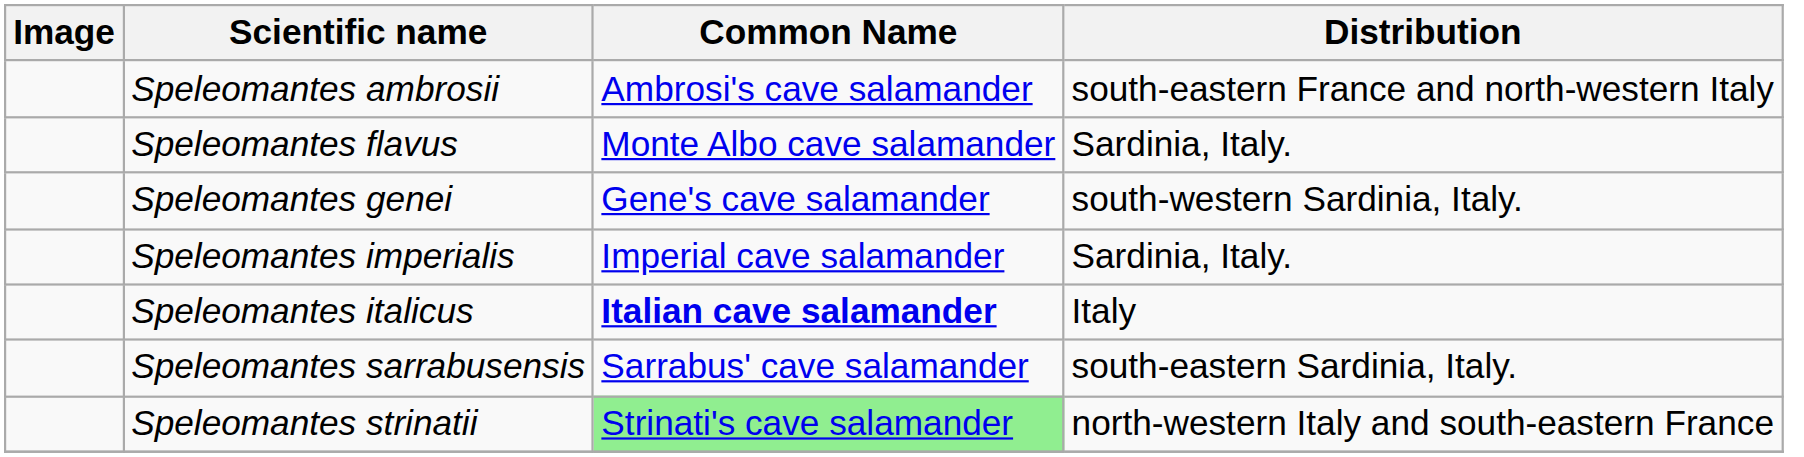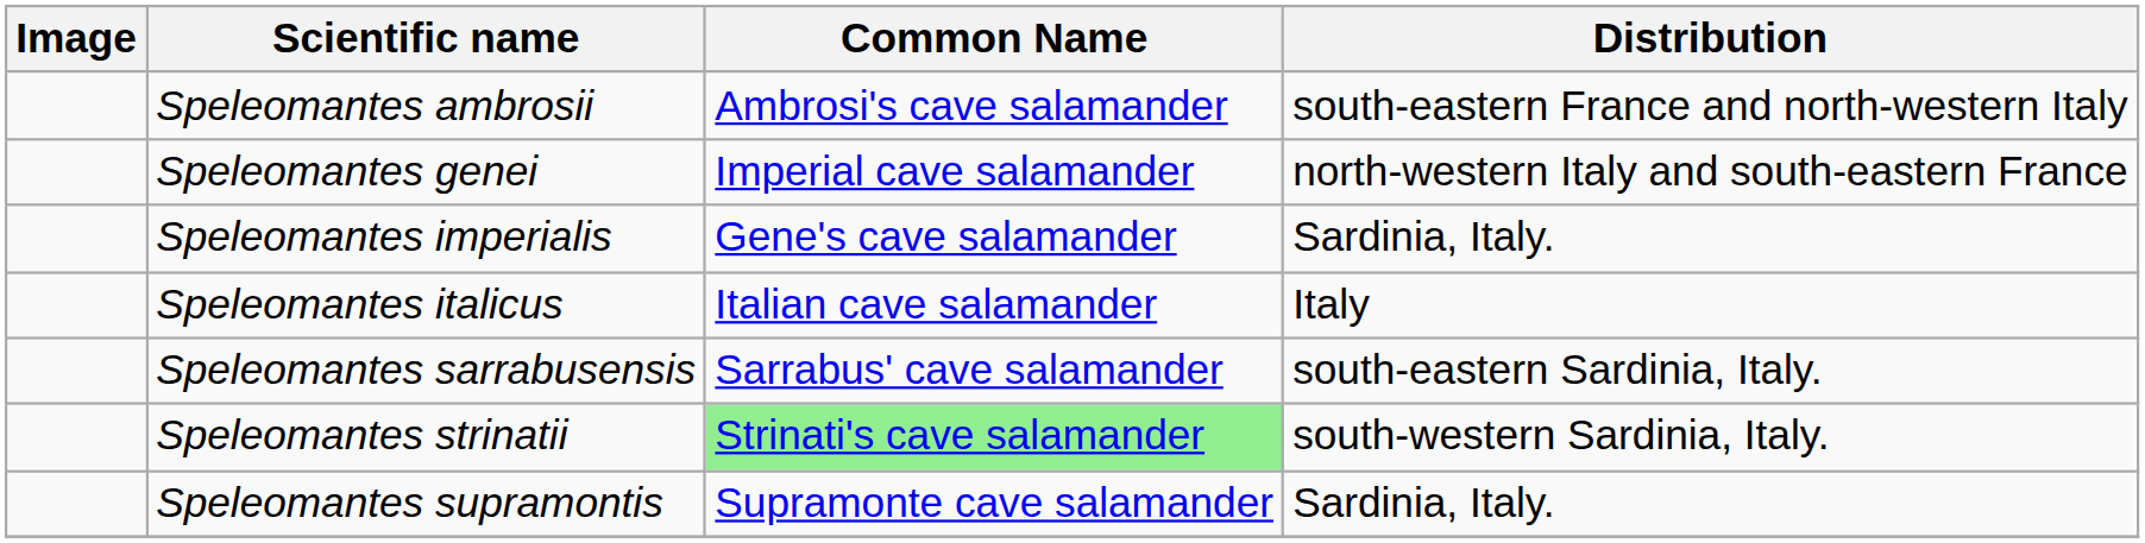- row: Speleomantes flavus | Monte Albo cave salamander | Sardinia, Italy.
Speleomantes genei | Common Name: Gene's cave salamander -> Imperial cave salamander
Speleomantes genei | Distribution: south-western Sardinia, Italy. -> north-western Italy and south-eastern France
Speleomantes imperialis | Common Name: Imperial cave salamander -> Gene's cave salamander
Speleomantes italicus | Common Name: bold -> normal
Speleomantes strinatii | Distribution: north-western Italy and south-eastern France -> south-western Sardinia, Italy.
+ row: Speleomantes supramontis | Supramonte cave salamander | Sardinia, Italy.
